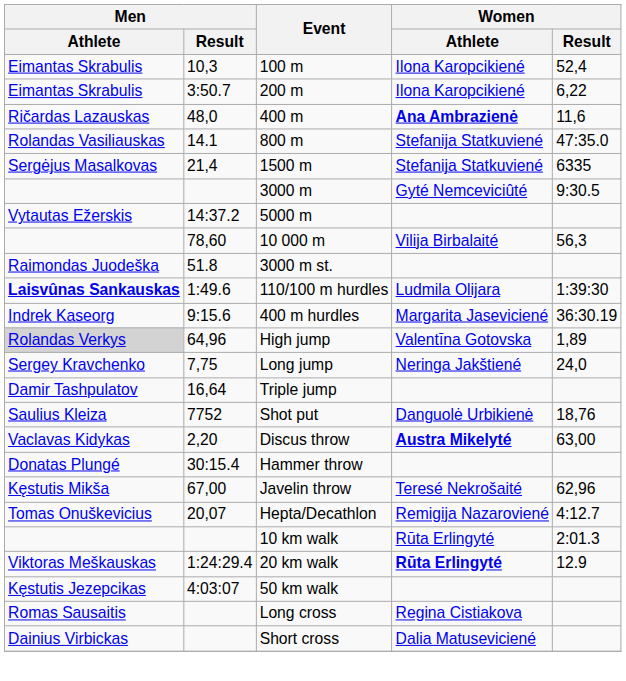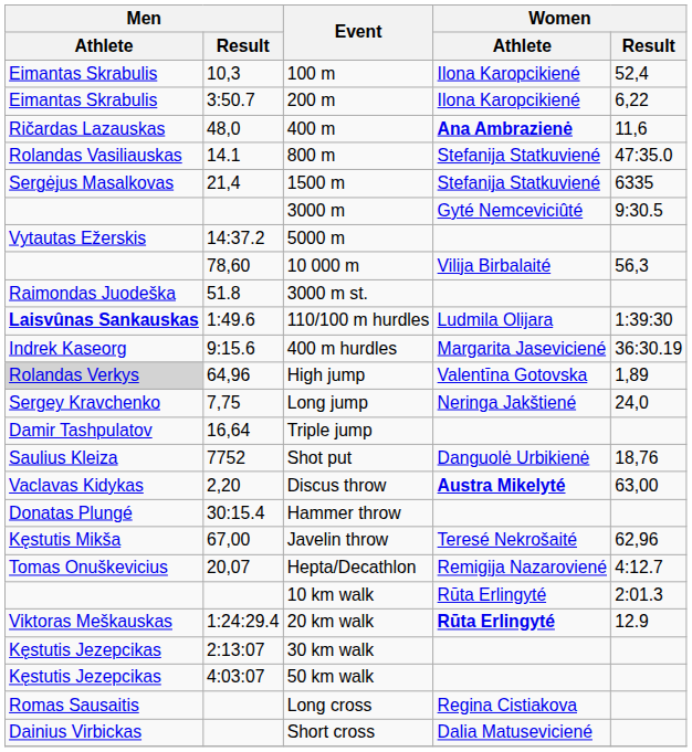+ row: Kęstutis Jezepcikas | 2:13:07 | 30 km walk
